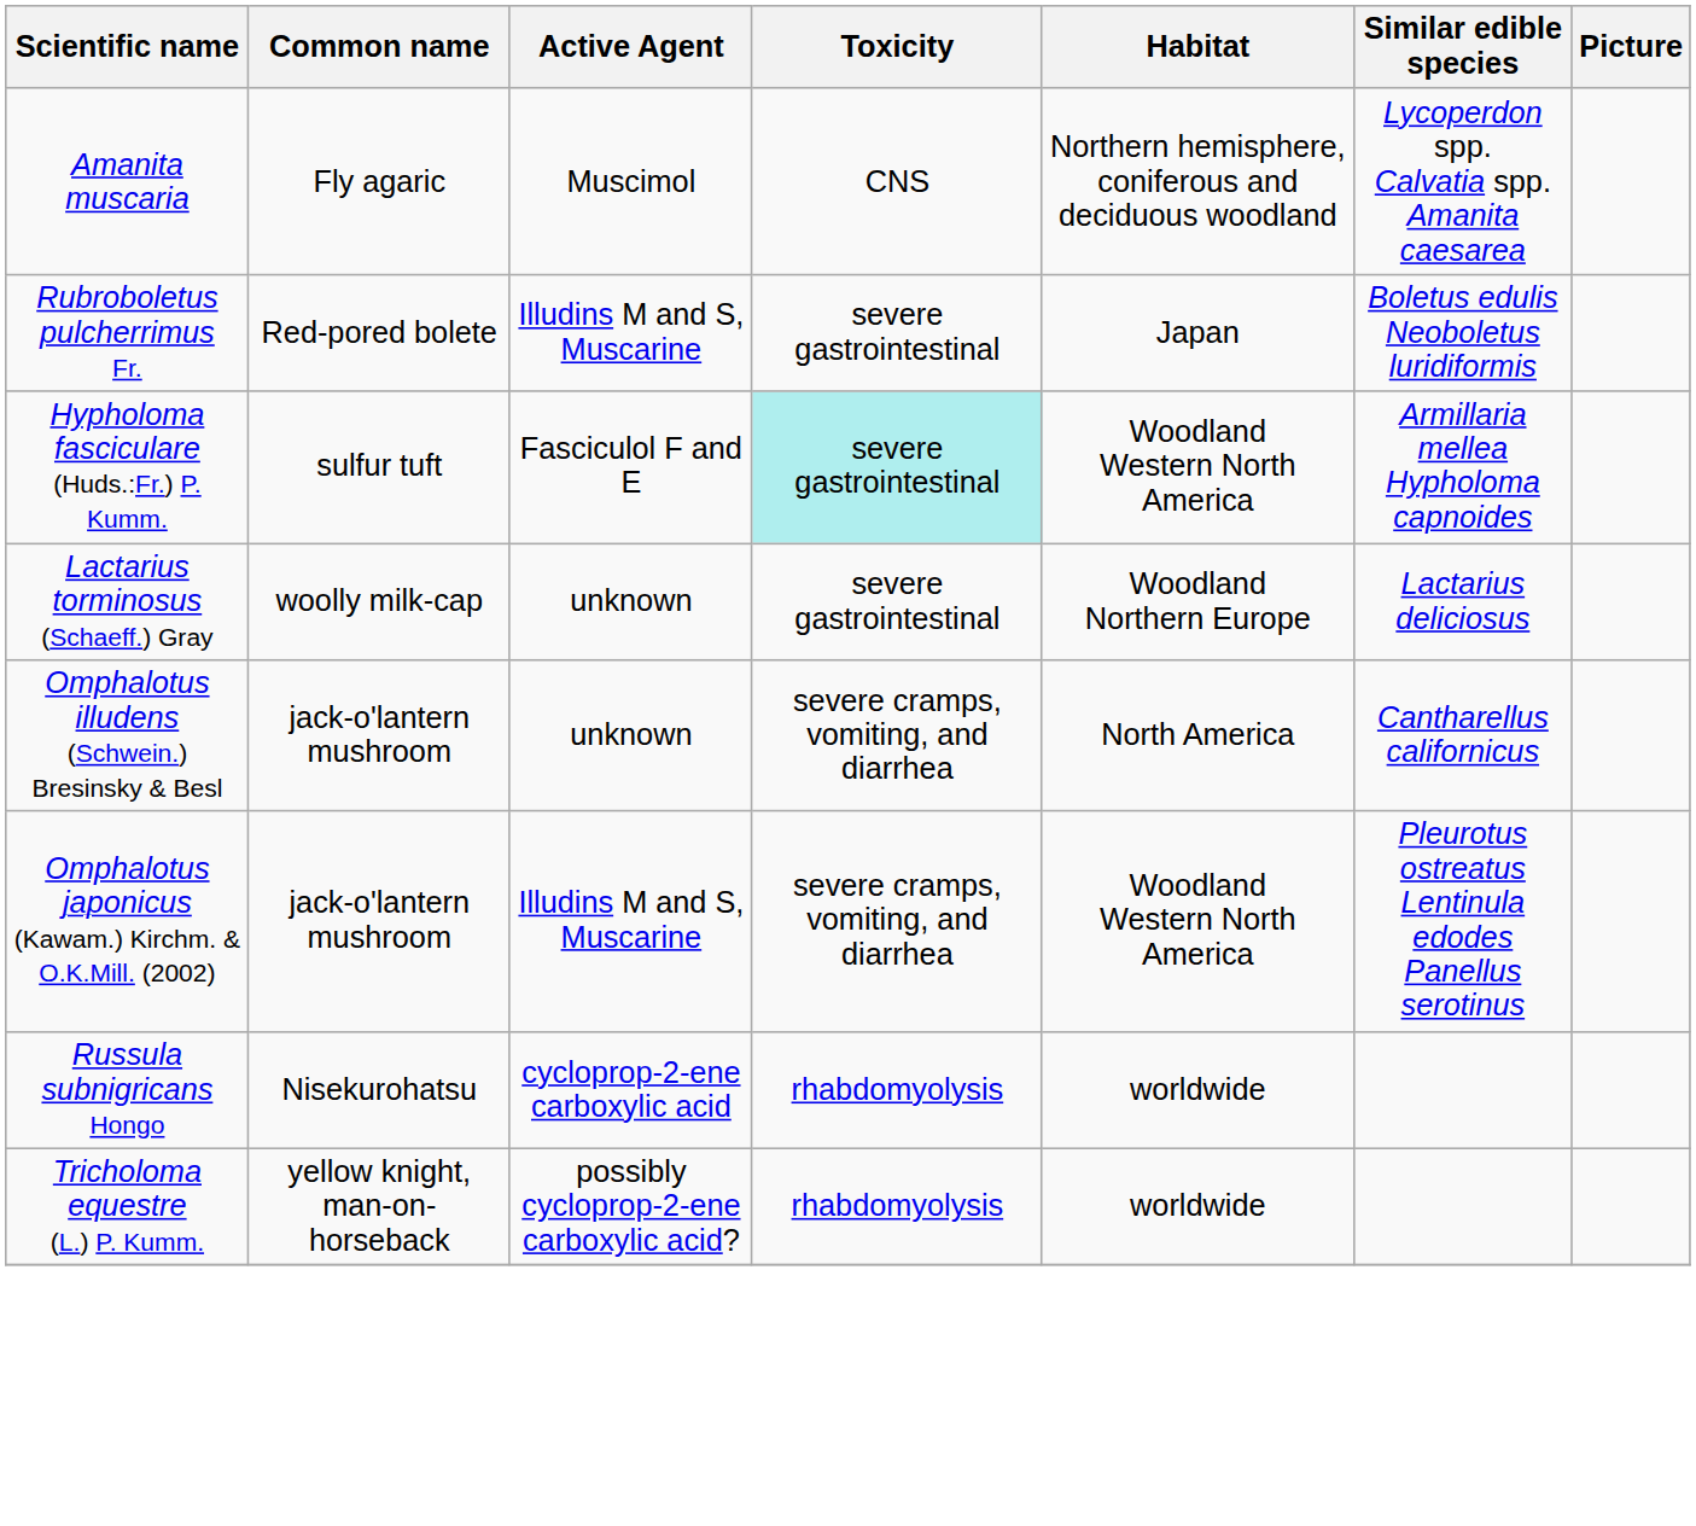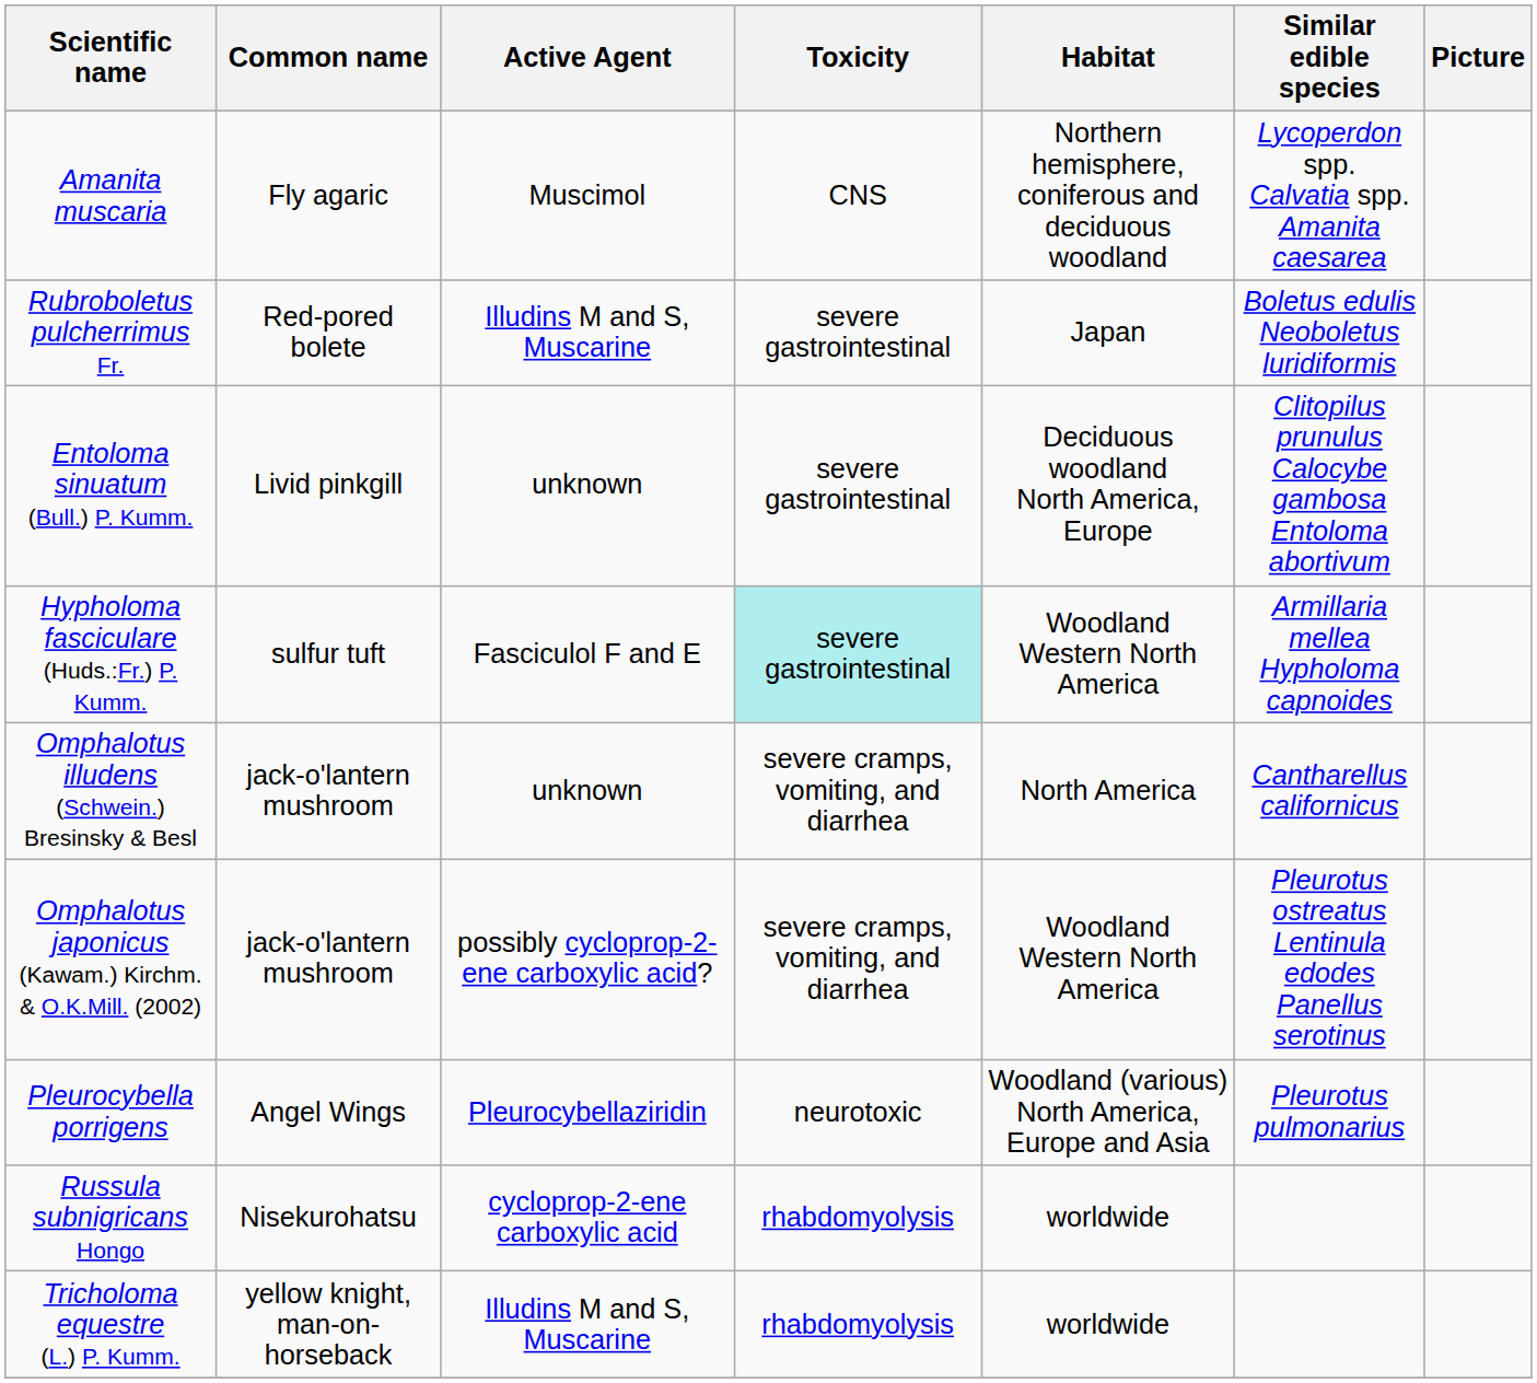+ row: Entoloma sinuatum (Bull.) P. Kumm. | Livid pinkgill | unknown | severe gastrointestinal | Deciduous woodland North America, Europe | Clitopilus prunulus Calocybe gambosa Entoloma abortivum
- row: Lactarius torminosus (Schaeff.) Gray | woolly milk-cap | unknown | severe gastrointestinal | Woodland Northern Europe | Lactarius deliciosus
Omphalotus japonicus (Kawam.) Kirchm. & O.K.Mill. (2002) | Active Agent: Illudins M and S, Muscarine -> possibly cycloprop-2-ene carboxylic acid?
+ row: Pleurocybella porrigens | Angel Wings | Pleurocybellaziridin | neurotoxic | Woodland (various) North America, Europe and Asia | Pleurotus pulmonarius
Tricholoma equestre (L.) P. Kumm. | Active Agent: possibly cycloprop-2-ene carboxylic acid? -> Illudins M and S, Muscarine
